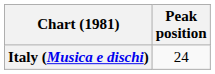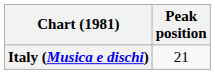Italy (Musica e dischi) | Peak position: 24 -> 21
